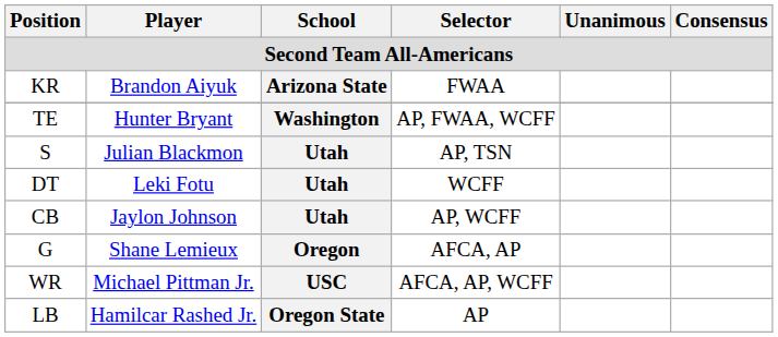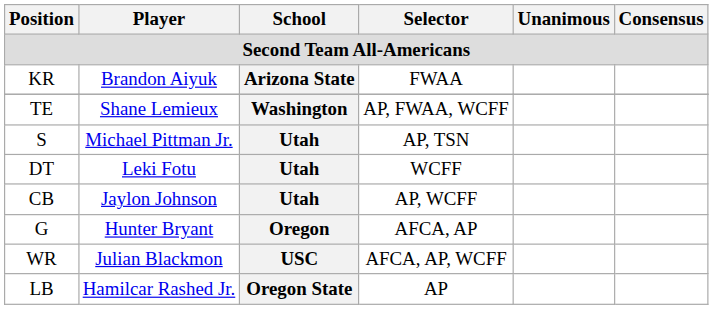TE | Player: Hunter Bryant -> Shane Lemieux
S | Player: Julian Blackmon -> Michael Pittman Jr.
G | Player: Shane Lemieux -> Hunter Bryant
WR | Player: Michael Pittman Jr. -> Julian Blackmon
